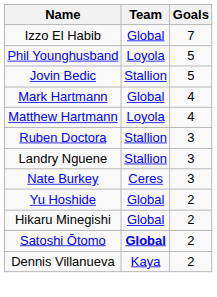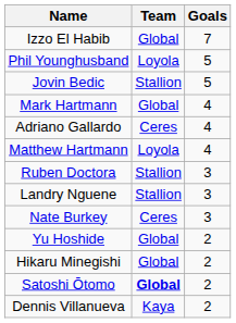+ row: Adriano Gallardo | Ceres | 4
